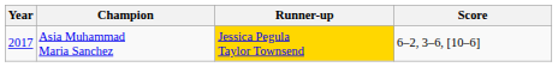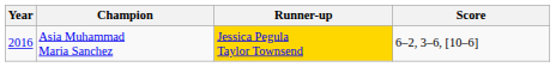Asia Muhammad Maria Sanchez | Year: 2017 -> 2016
